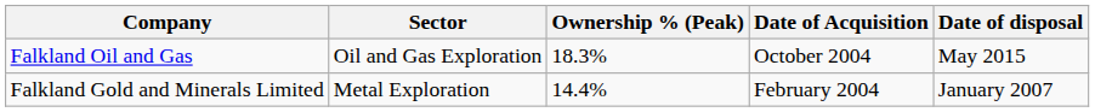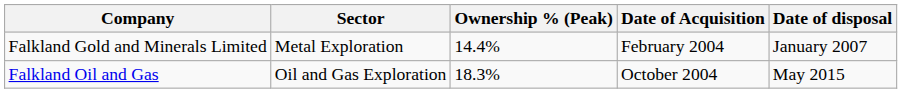rows swapped: Falkland Gold and Minerals Limited <-> Falkland Oil and Gas
